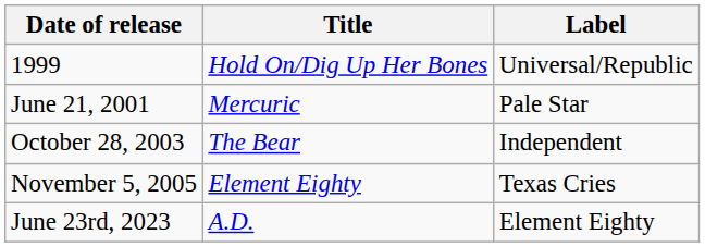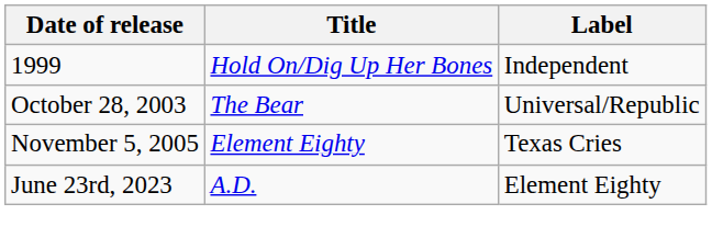1999 | Label: Universal/Republic -> Independent
- row: June 21, 2001 | Mercuric | Pale Star
October 28, 2003 | Label: Independent -> Universal/Republic
